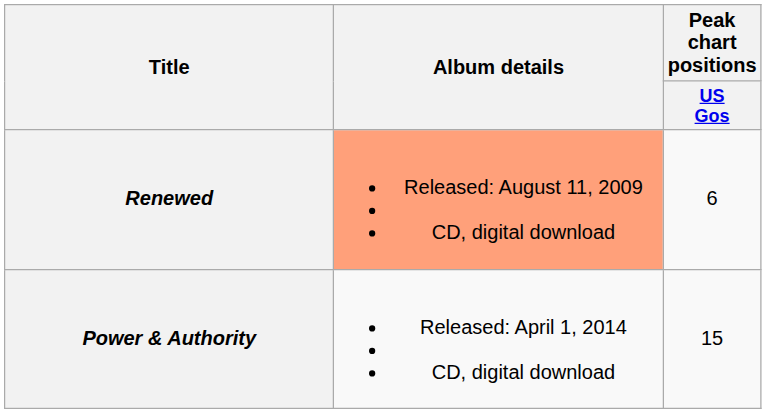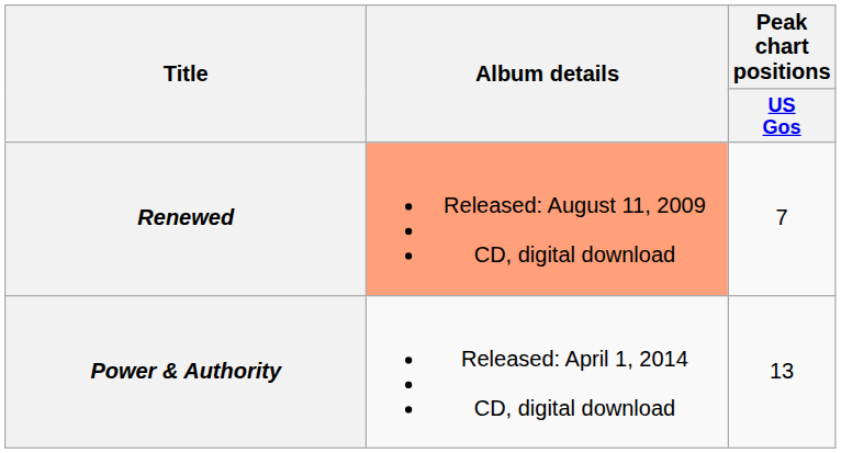Renewed | Peak chart positions / US Gos: 6 -> 7
Power & Authority | Peak chart positions / US Gos: 15 -> 13
